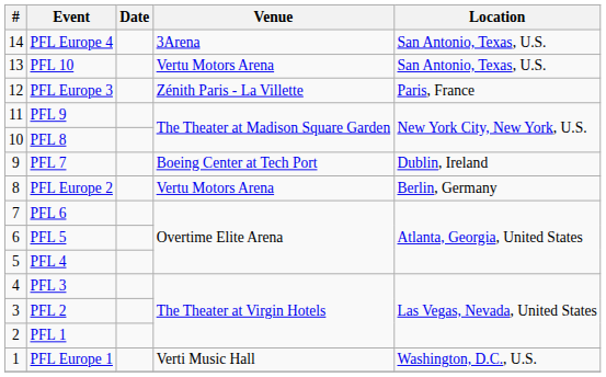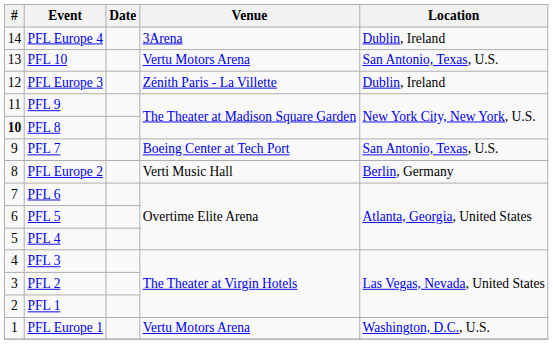PFL Europe 4 | Location: San Antonio, Texas, U.S. -> Dublin, Ireland
PFL Europe 3 | Location: Paris, France -> Dublin, Ireland
PFL 8 | #: normal -> bold
PFL 7 | Location: Dublin, Ireland -> San Antonio, Texas, U.S.
PFL Europe 2 | Venue: Vertu Motors Arena -> Verti Music Hall
PFL Europe 1 | Venue: Verti Music Hall -> Vertu Motors Arena
